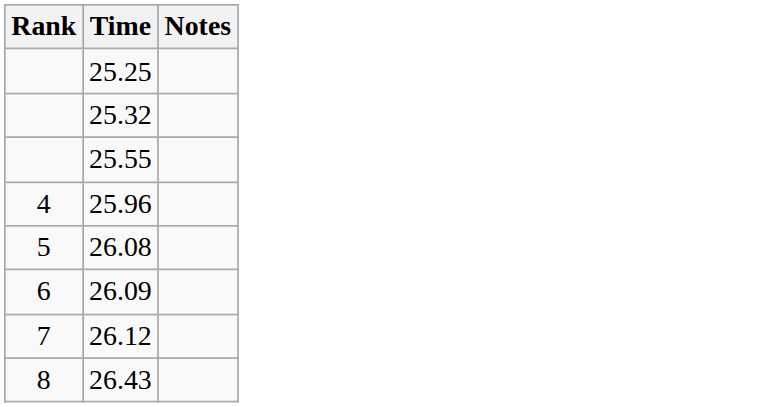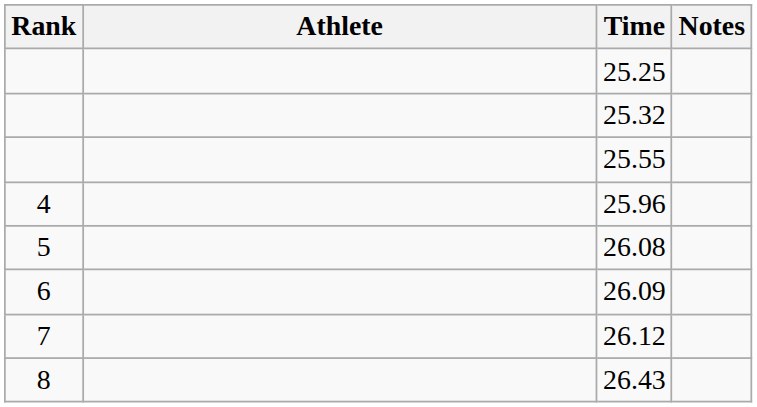+ column: Athlete
